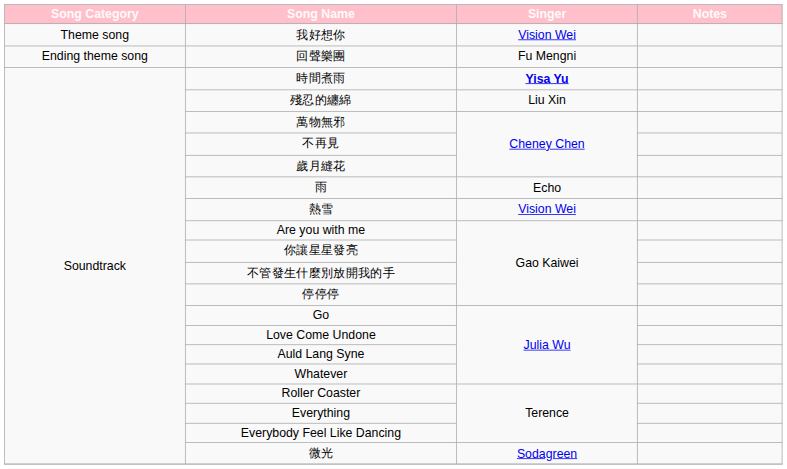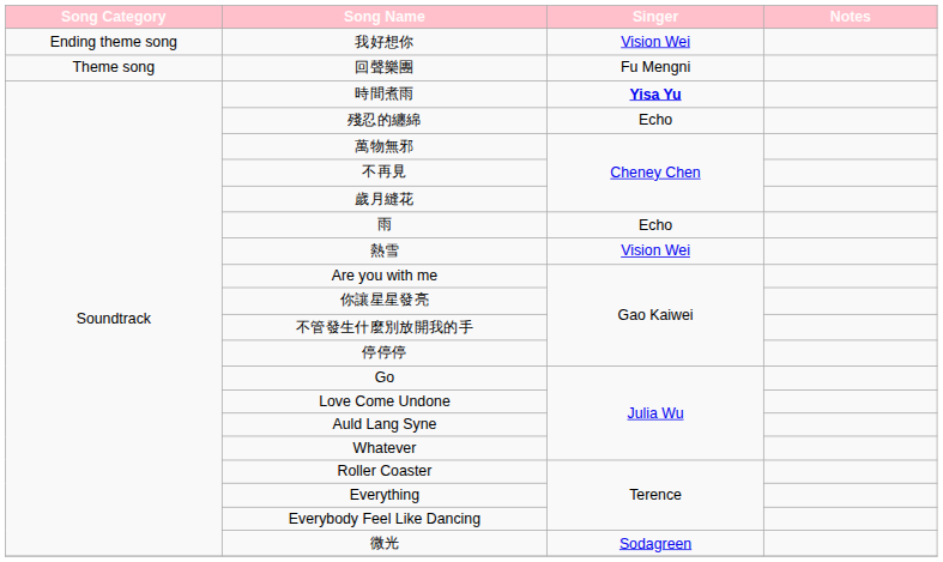我好想你 | Song Category: Theme song -> Ending theme song
回聲樂團 | Song Category: Ending theme song -> Theme song
殘忍的纏綿 | Singer: Liu Xin -> Echo
